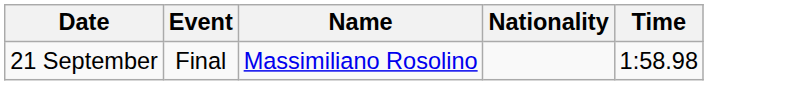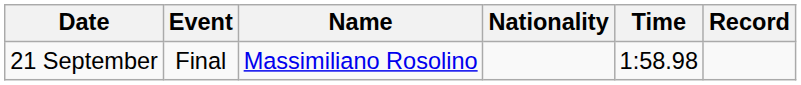+ column: Record
